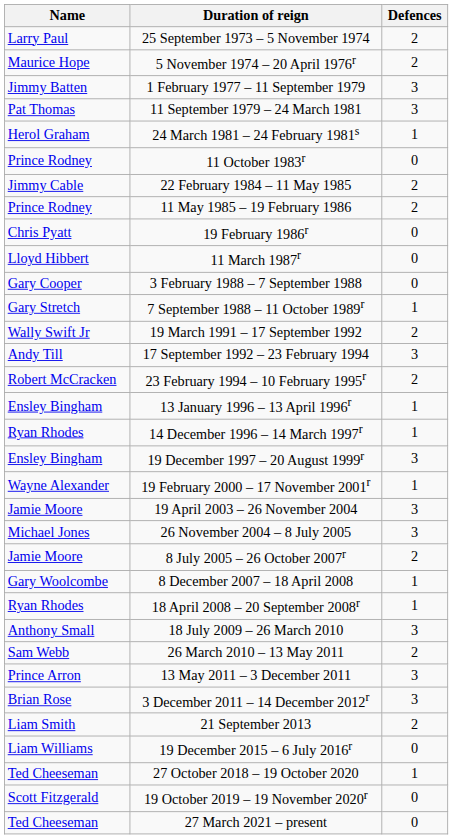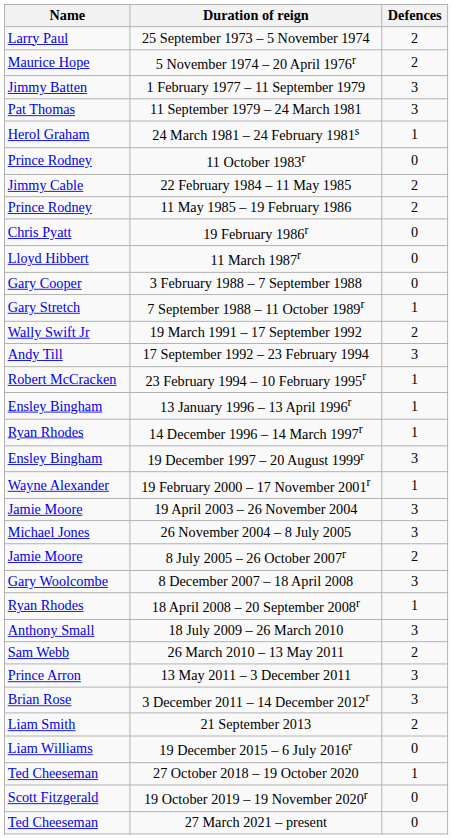23 February 1994 – 10 February 1995r | Defences: 2 -> 1
8 December 2007 – 18 April 2008 | Defences: 1 -> 3
